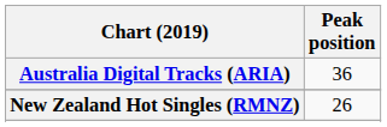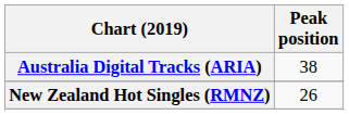Australia Digital Tracks (ARIA) | Peak position: 36 -> 38
